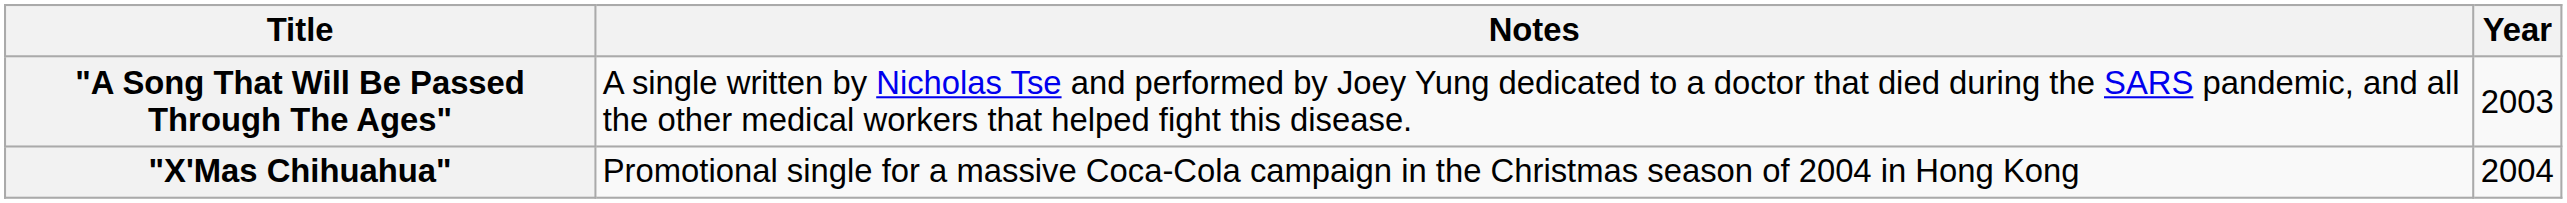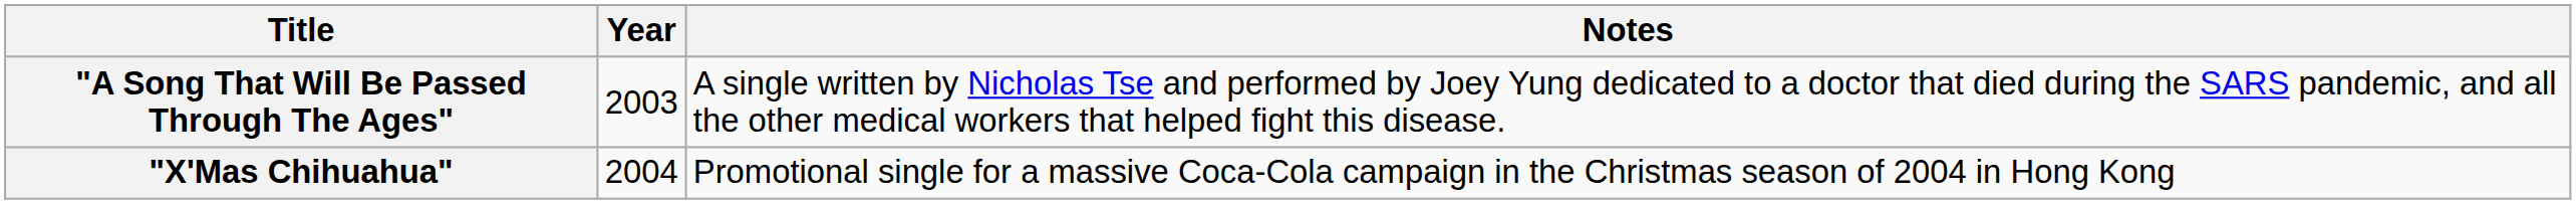columns swapped: Year <-> Notes
